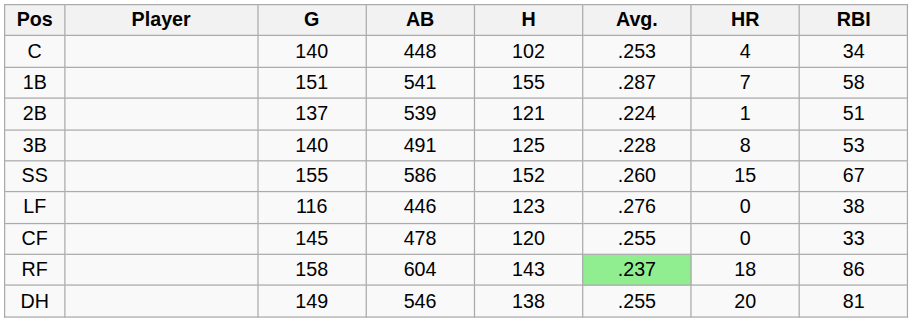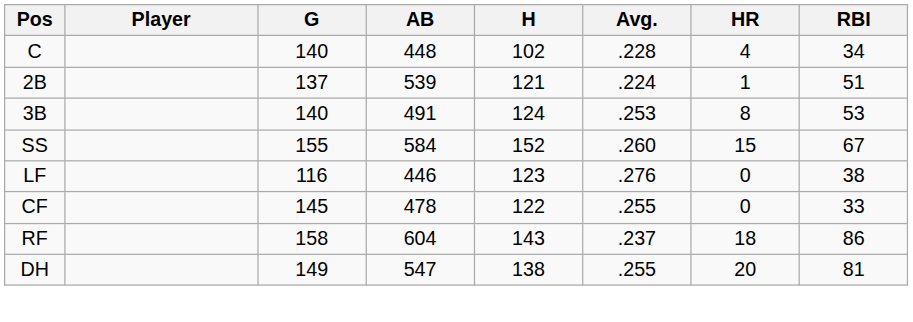C | Avg.: .253 -> .228
- row: 1B | 151 | 541 | 155 | .287 | 7 | 58
3B | H: 125 -> 124
3B | Avg.: .228 -> .253
SS | AB: 586 -> 584
CF | H: 120 -> 122
RF | Avg.: lightgreen background -> no background
DH | AB: 546 -> 547
